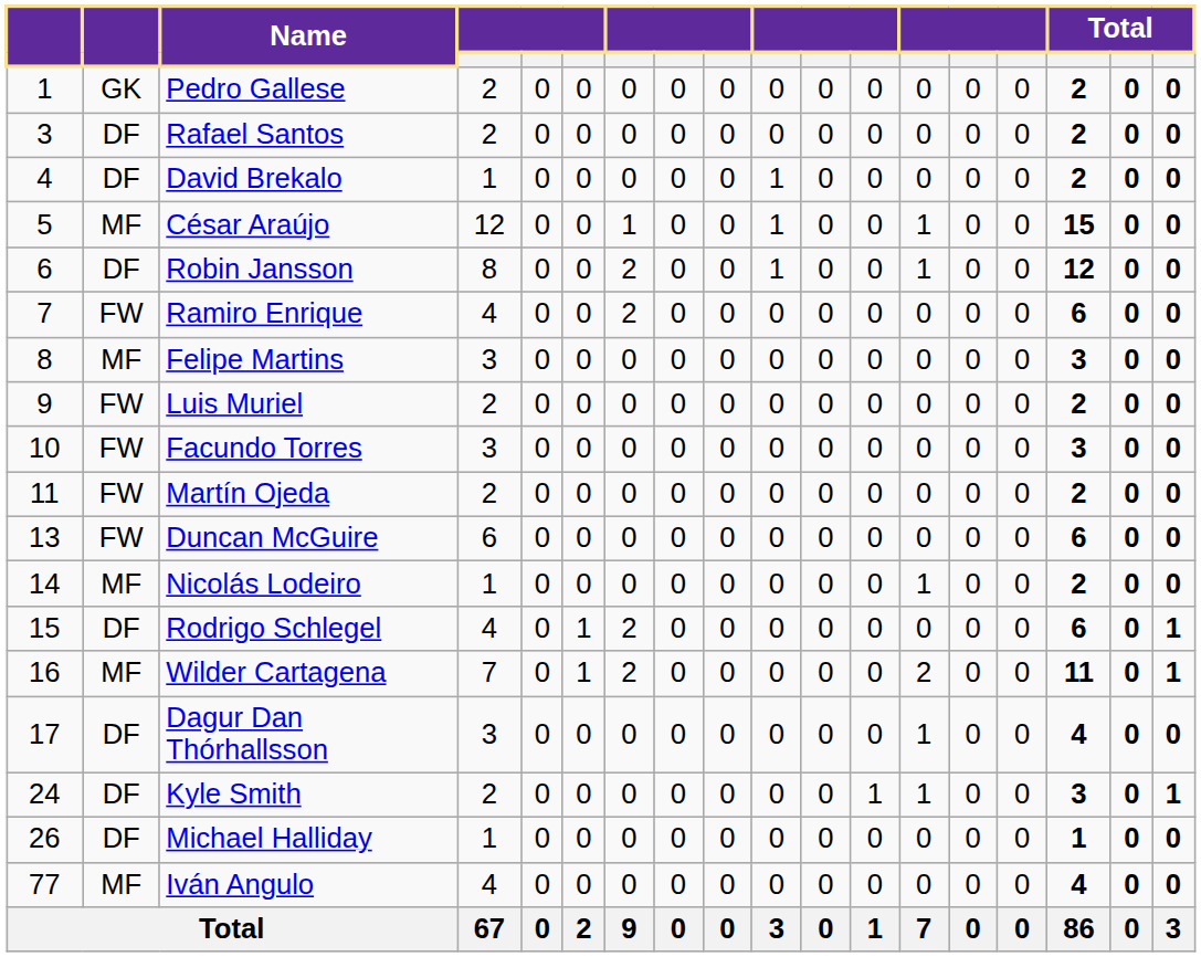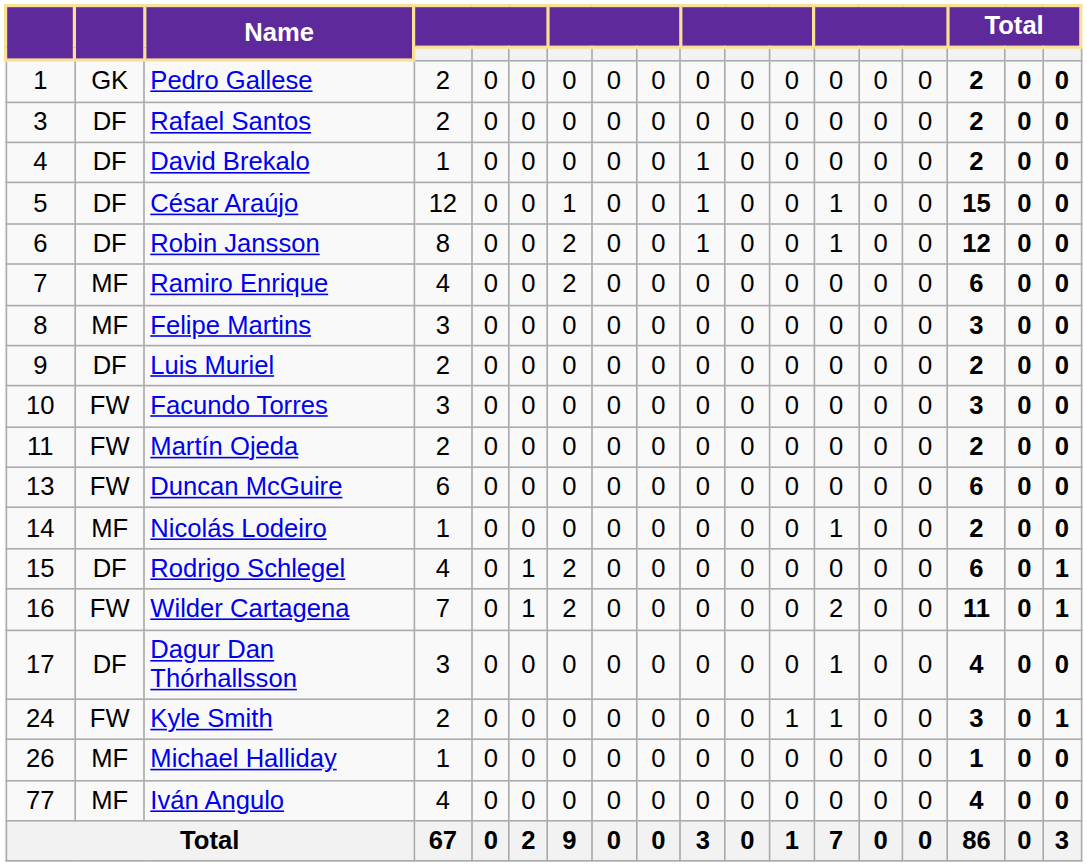César Araújo | column 2: MF -> DF
Ramiro Enrique | column 2: FW -> MF
Luis Muriel | column 2: FW -> DF
Wilder Cartagena | column 2: MF -> FW
Kyle Smith | column 2: DF -> FW
Michael Halliday | column 2: DF -> MF
